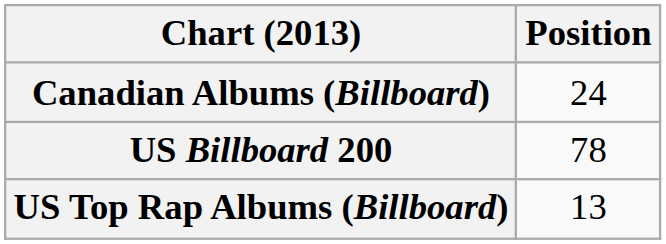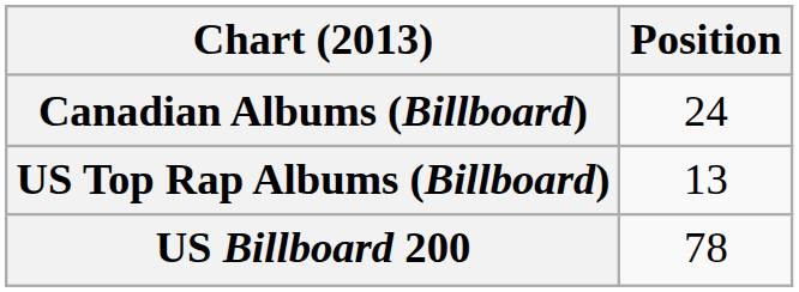rows swapped: US Billboard 200 <-> US Top Rap Albums (Billboard)
